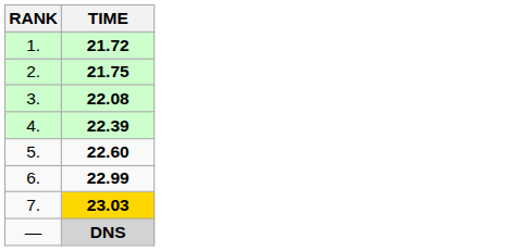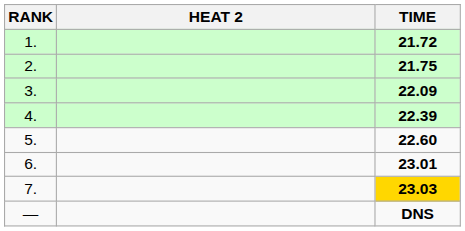+ column: HEAT 2
3. | TIME: 22.08 -> 22.09
6. | TIME: 22.99 -> 23.01
— | TIME: lightgrey background -> no background
